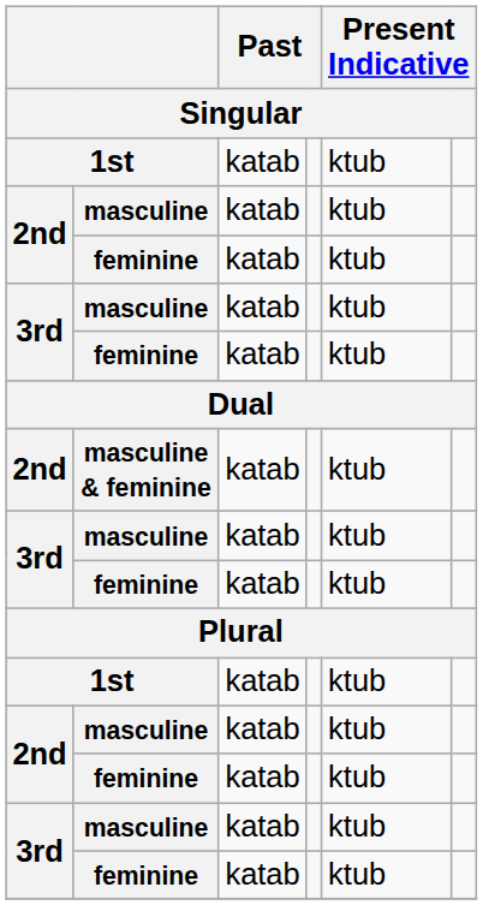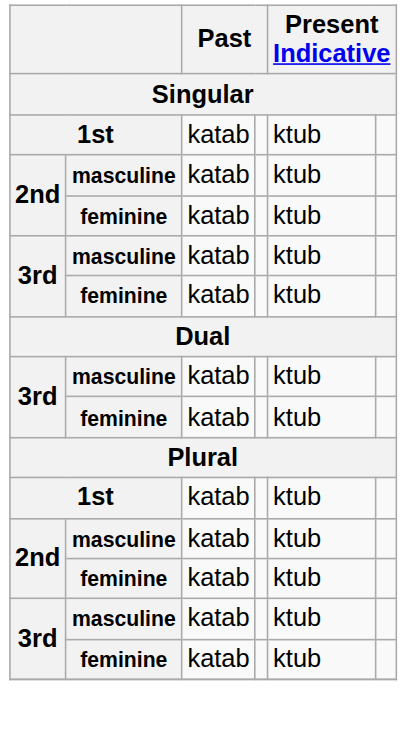- row: 2nd | masculine & feminine | katab | ktub
